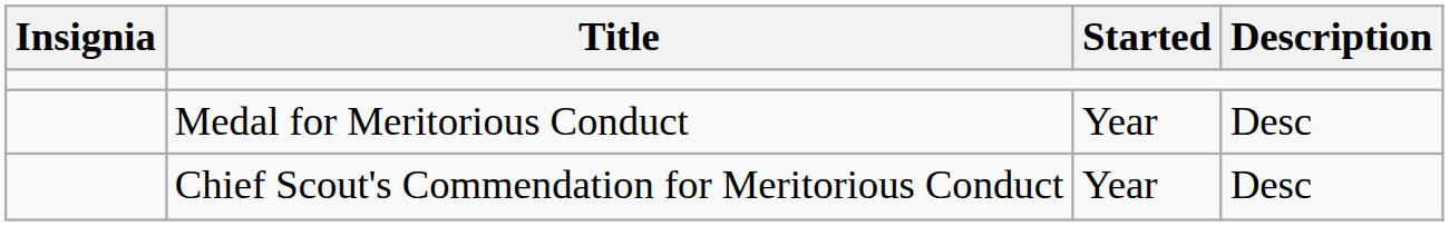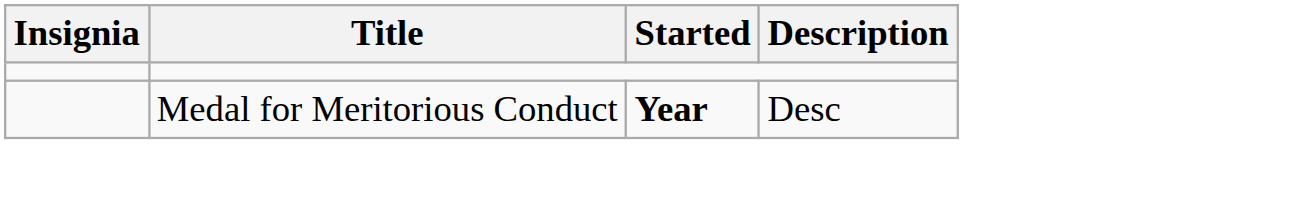Medal for Meritorious Conduct | Started: normal -> bold
- row: Chief Scout's Commendation for Meritorious Conduct | Year | Desc
